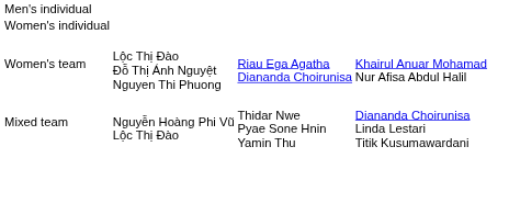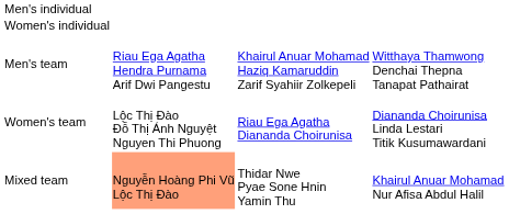+ row: Men's team | Riau Ega Agatha Hendra Purnama Arif Dwi Pangestu | Khairul Anuar Mohamad Haziq Kamaruddin Zarif Syahiir Zolkepeli | Witthaya Thamwong Denchai Thepna Tanapat Pathairat
Women's team | column 4: Khairul Anuar Mohamad Nur Afisa Abdul Halil -> Diananda Choirunisa Linda Lestari Titik Kusumawardani
Mixed team | column 2: no background -> lightsalmon background
Mixed team | column 4: Diananda Choirunisa Linda Lestari Titik Kusumawardani -> Khairul Anuar Mohamad Nur Afisa Abdul Halil
